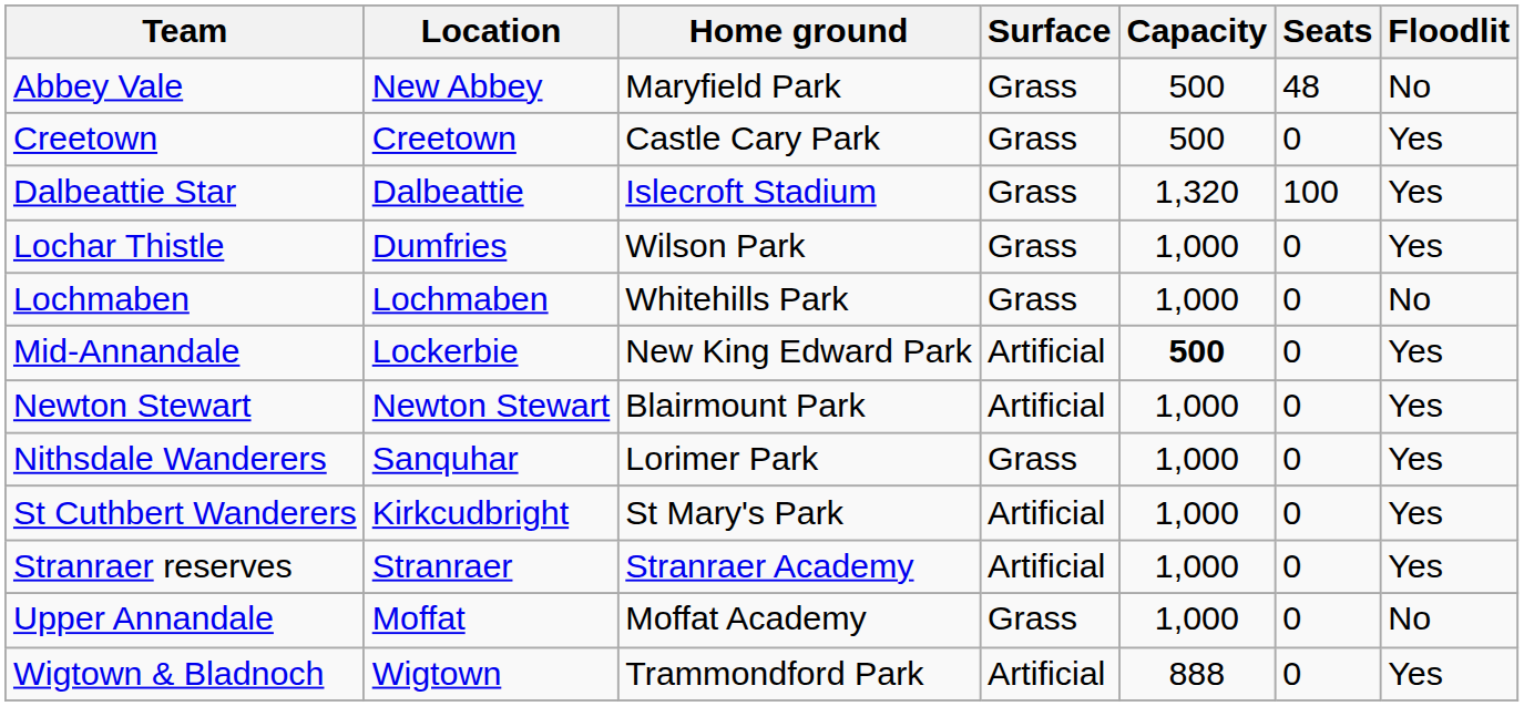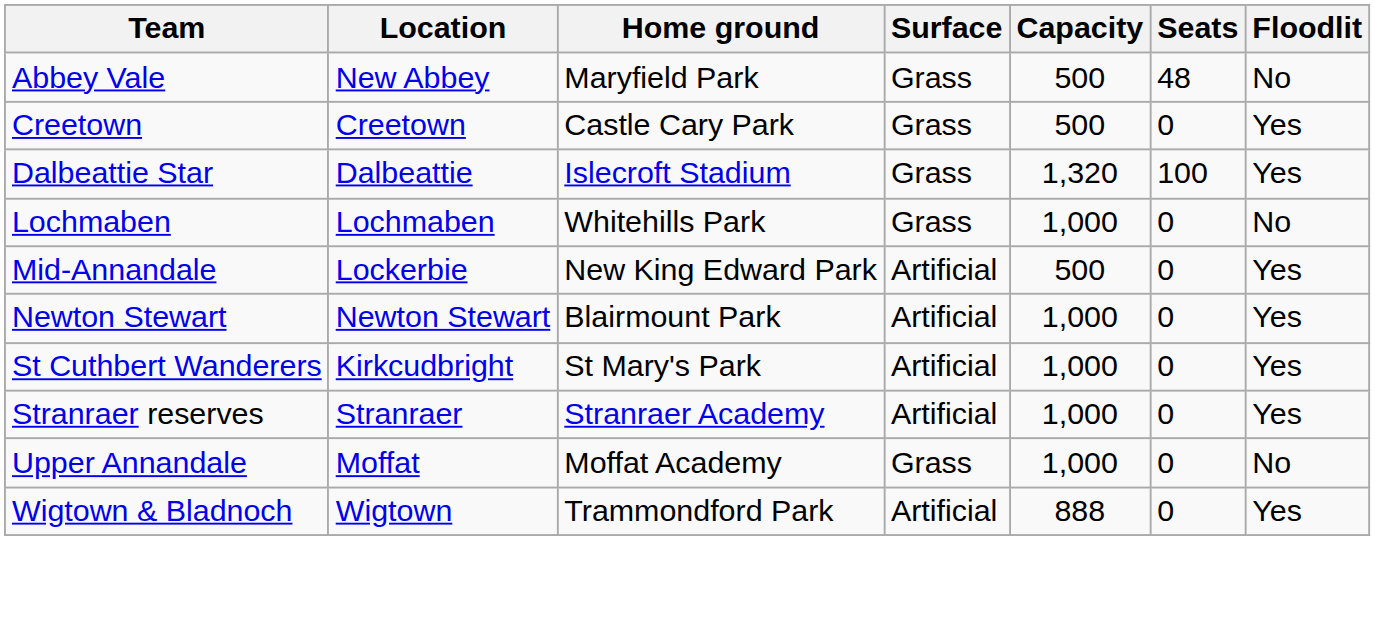- row: Lochar Thistle | Dumfries | Wilson Park | Grass | 1,000 | 0 | Yes
Mid-Annandale | Capacity: bold -> normal
- row: Nithsdale Wanderers | Sanquhar | Lorimer Park | Grass | 1,000 | 0 | Yes
